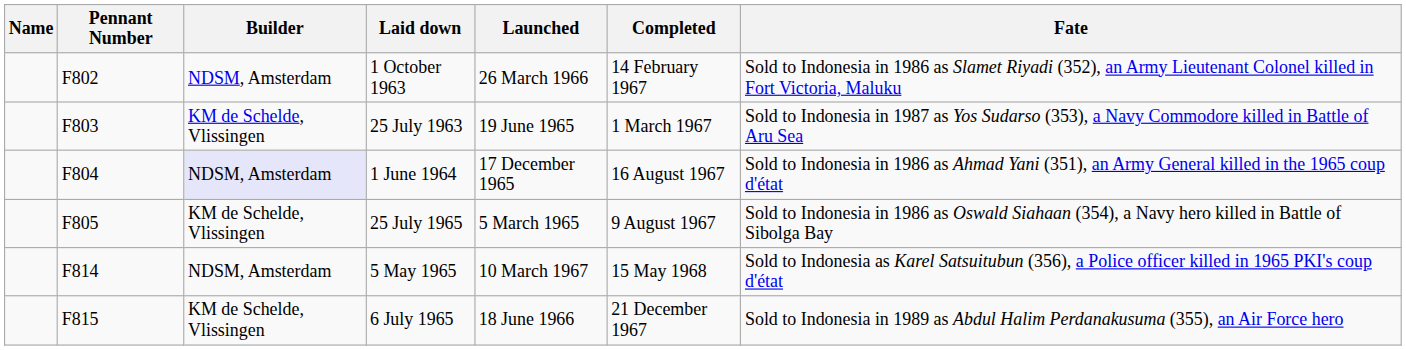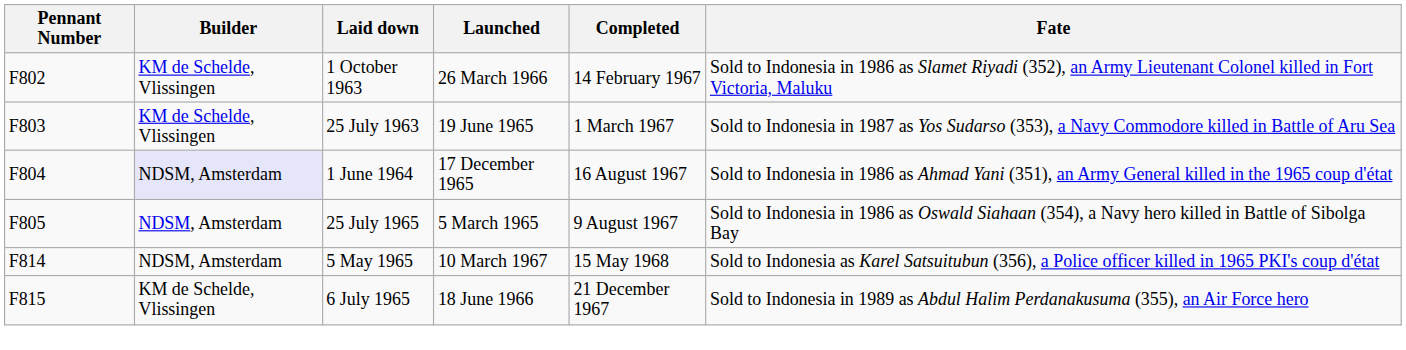- column: Name
1 October 1963 | Builder: NDSM, Amsterdam -> KM de Schelde, Vlissingen
25 July 1965 | Builder: KM de Schelde, Vlissingen -> NDSM, Amsterdam
